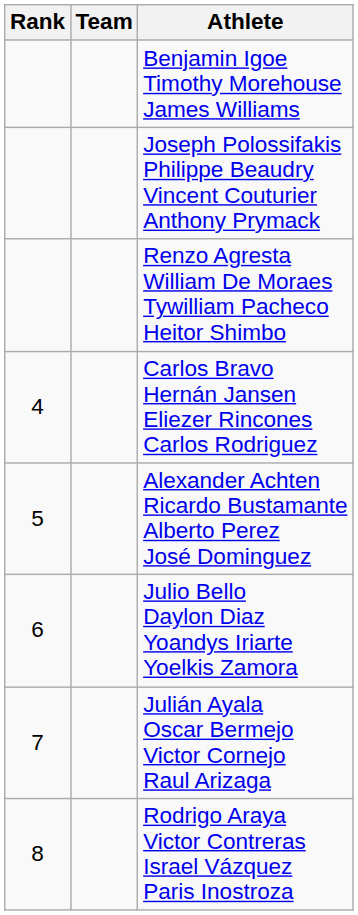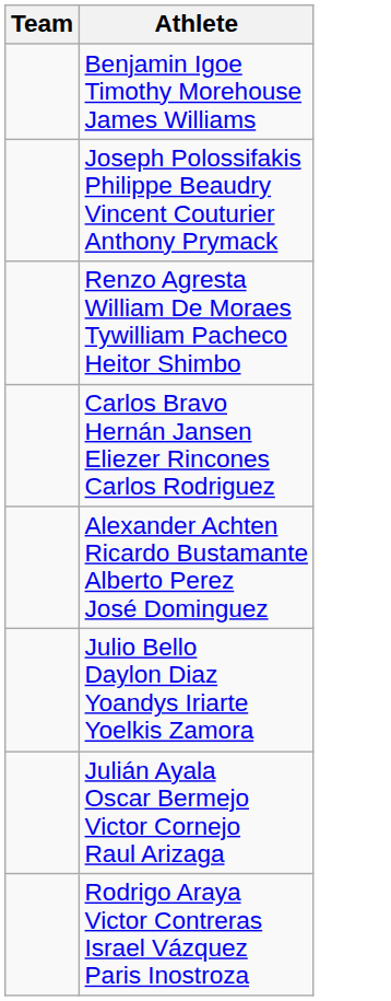- column: Rank | 4 | 5 | 6 | 7 | 8
